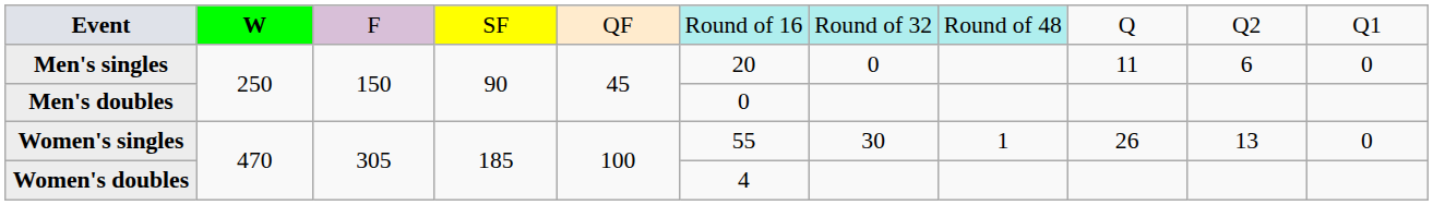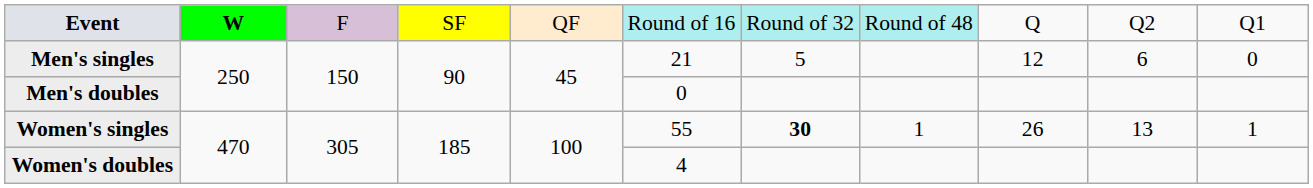Men's singles | column 6: 20 -> 21
Men's singles | column 7: 0 -> 5
Men's singles | column 9: 11 -> 12
Women's singles | column 7: normal -> bold
Women's singles | column 11: 0 -> 1
